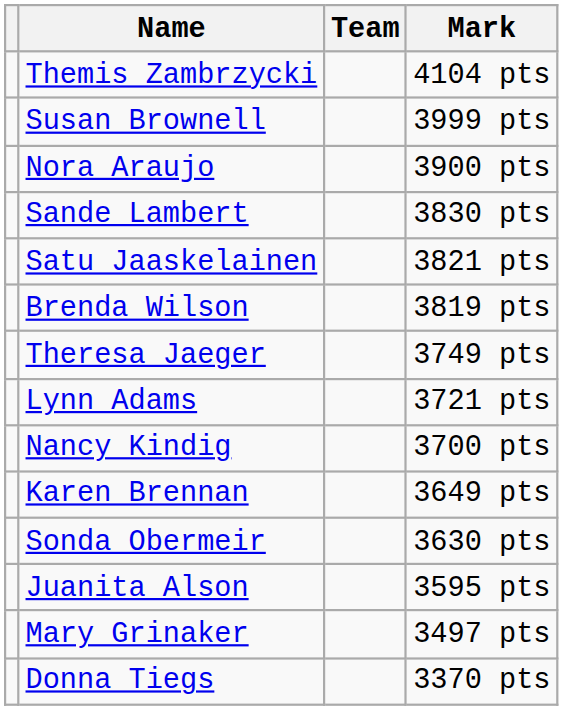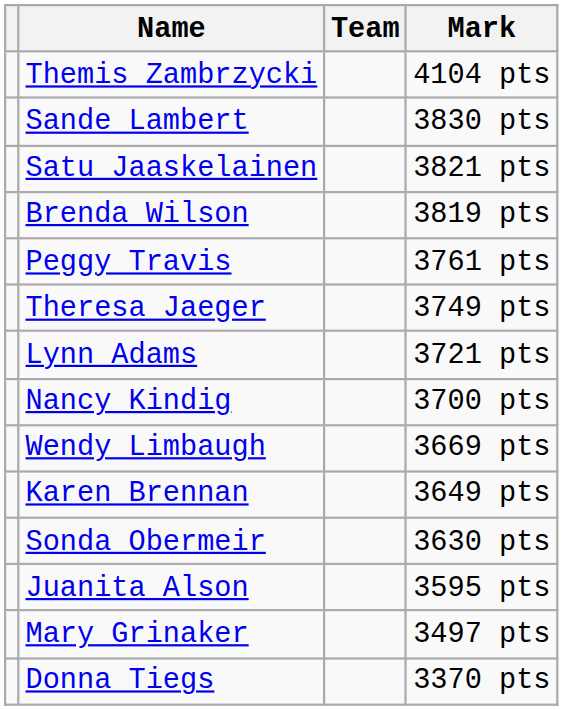- row: Susan Brownell | 3999 pts
- row: Nora Araujo | 3900 pts
+ row: Peggy Travis | 3761 pts
+ row: Wendy Limbaugh | 3669 pts
